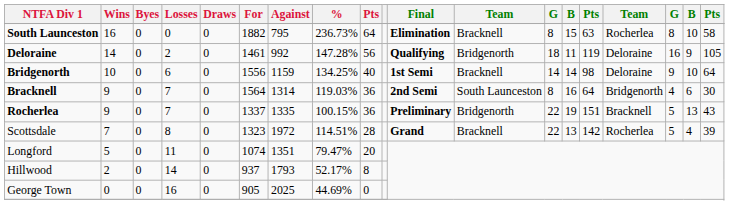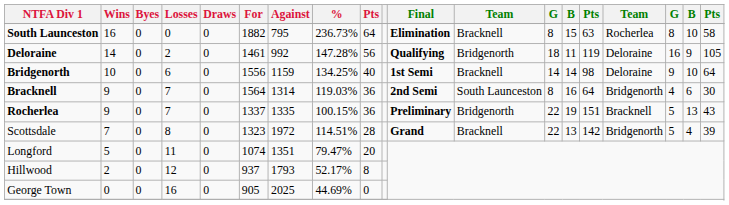Scottsdale | column 16: Rocherlea -> Bridgenorth
Hillwood | Losses: 14 -> 12
